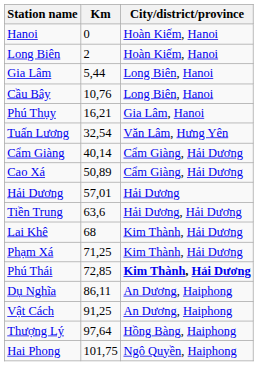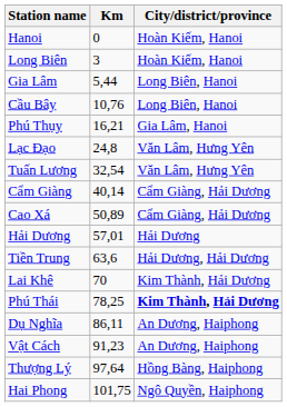Long Biên | Km: 2 -> 3
+ row: Lạc Đạo | 24,8 | Văn Lâm, Hưng Yên
Lai Khê | Km: 68 -> 70
- row: Phạm Xá | 71,25 | Kim Thành, Hải Dương
Phú Thái | Km: 72,85 -> 78,25
Vật Cách | Km: 91,25 -> 91,23
